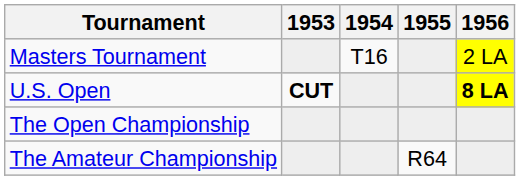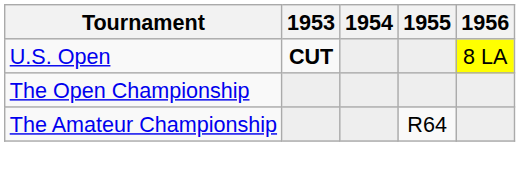- row: Masters Tournament | T16 | 2 LA
U.S. Open | 1956: bold -> normal
